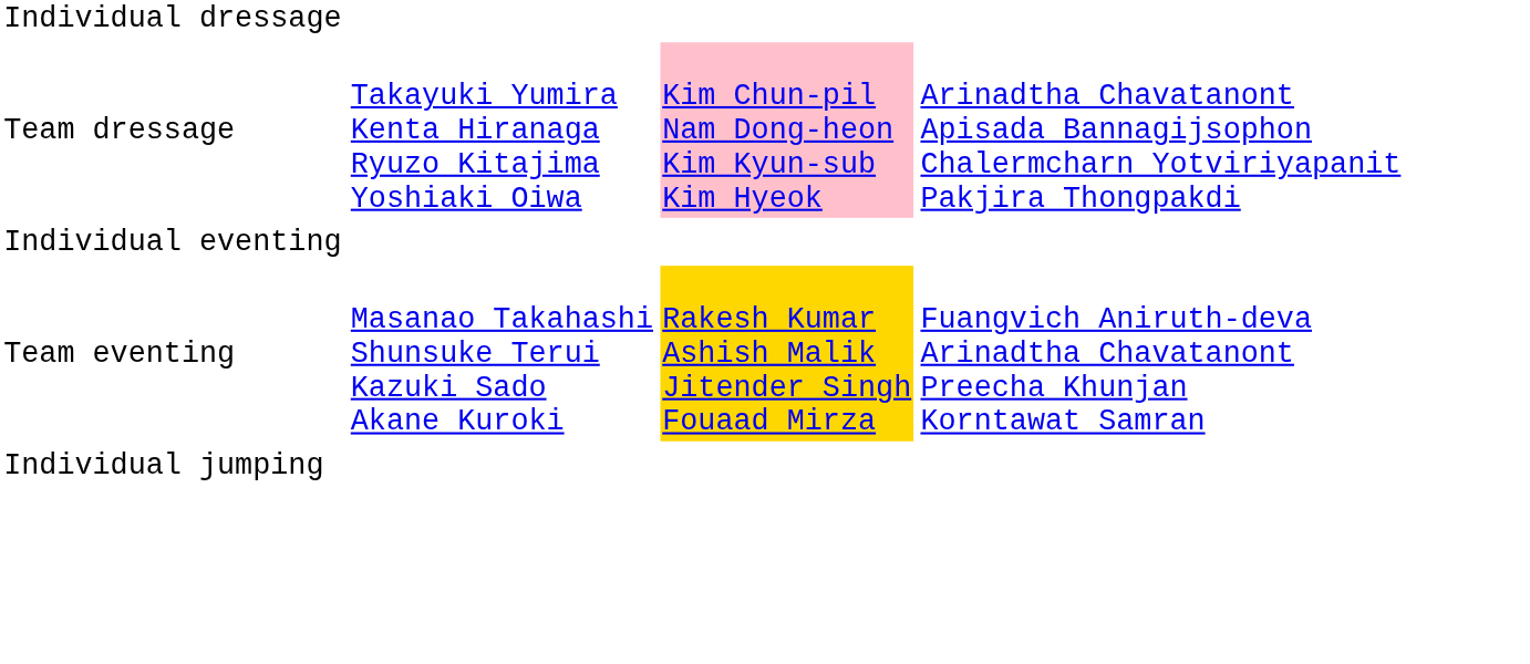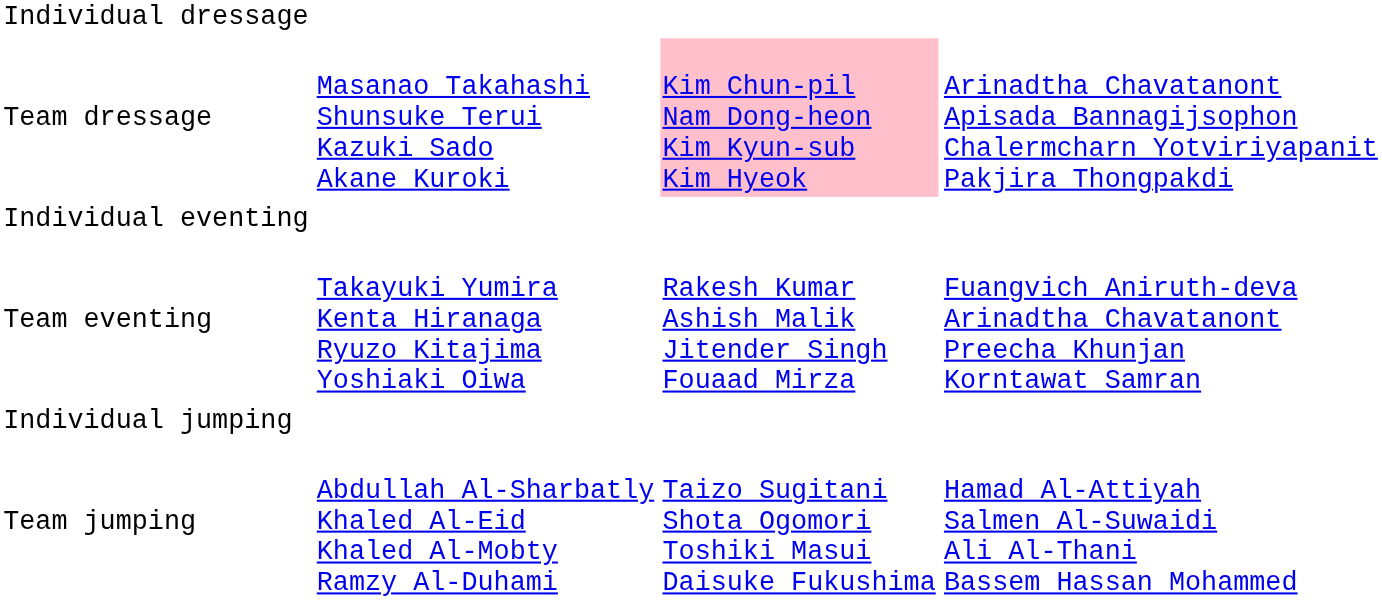Team dressage | column 2: Takayuki Yumira Kenta Hiranaga Ryuzo Kitajima Yoshiaki Oiwa -> Masanao Takahashi Shunsuke Terui Kazuki Sado Akane Kuroki
Team eventing | column 2: Masanao Takahashi Shunsuke Terui Kazuki Sado Akane Kuroki -> Takayuki Yumira Kenta Hiranaga Ryuzo Kitajima Yoshiaki Oiwa
Team eventing | column 3: gold background -> no background
+ row: Team jumping | Abdullah Al-Sharbatly Khaled Al-Eid Khaled Al-Mobty Ramzy Al-Duhami | Taizo Sugitani Shota Ogomori Toshiki Masui Daisuke Fukushima | Hamad Al-Attiyah Salmen Al-Suwaidi Ali Al-Thani Bassem Hassan Mohammed
